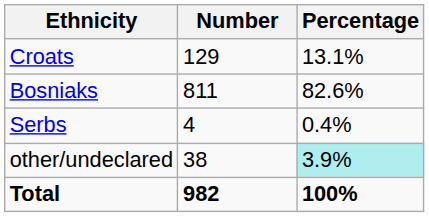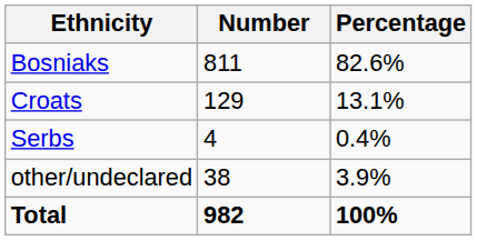rows swapped: Bosniaks <-> Croats
other/undeclared | Percentage: paleturquoise background -> no background
